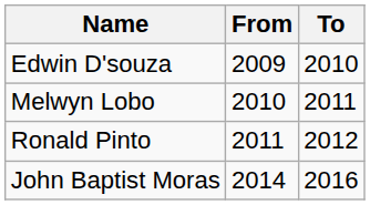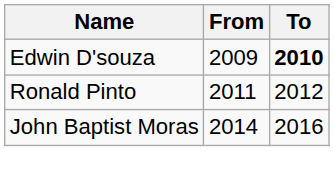Edwin D'souza | To: normal -> bold
- row: Melwyn Lobo | 2010 | 2011
